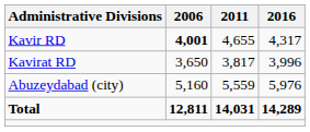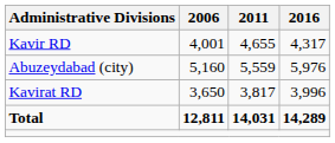Kavir RD | 2006: bold -> normal
rows swapped: Kavirat RD <-> Abuzeydabad (city)
